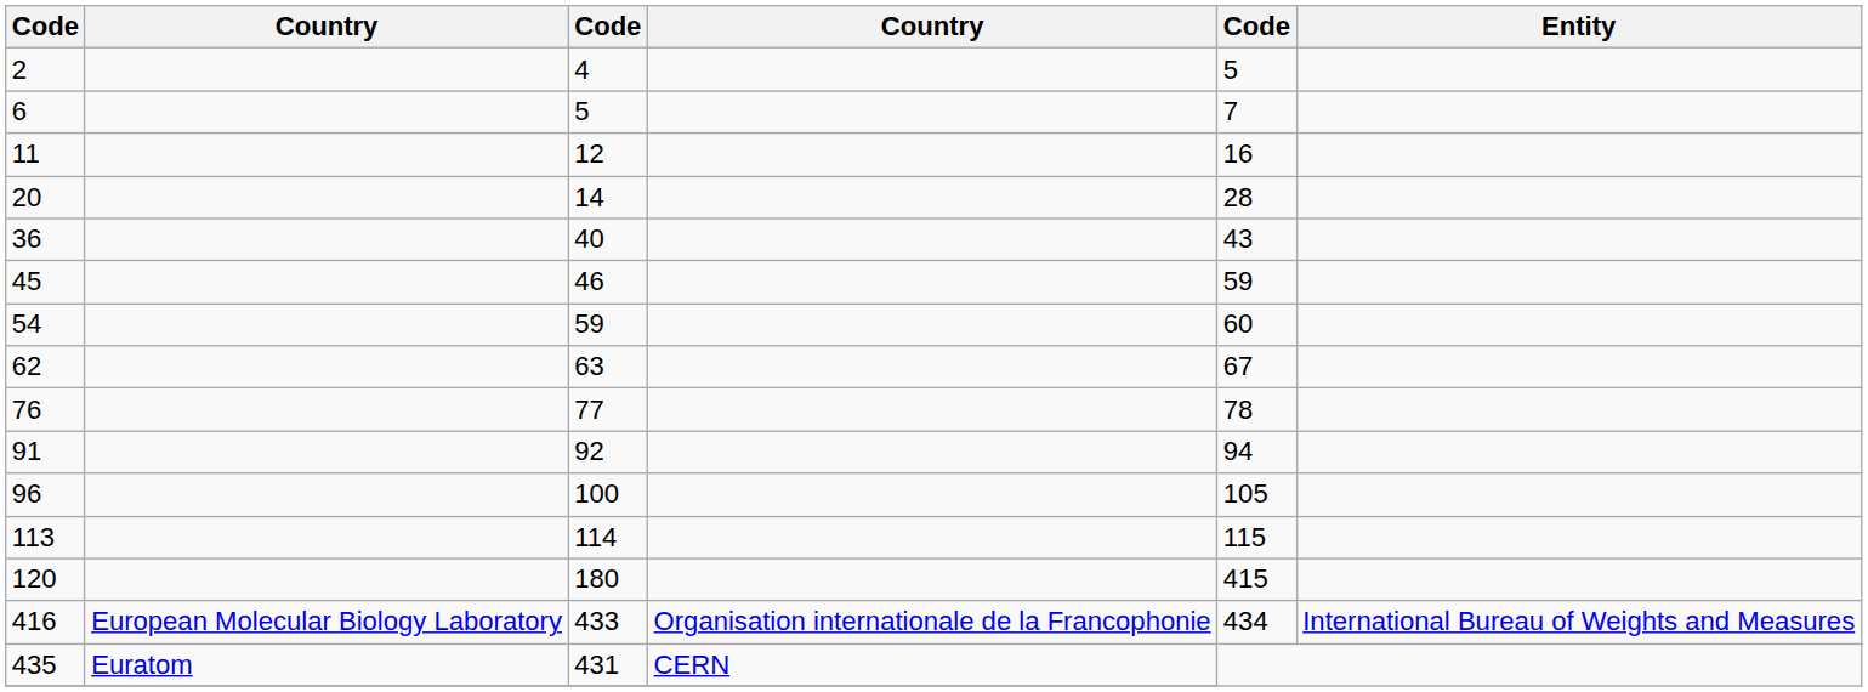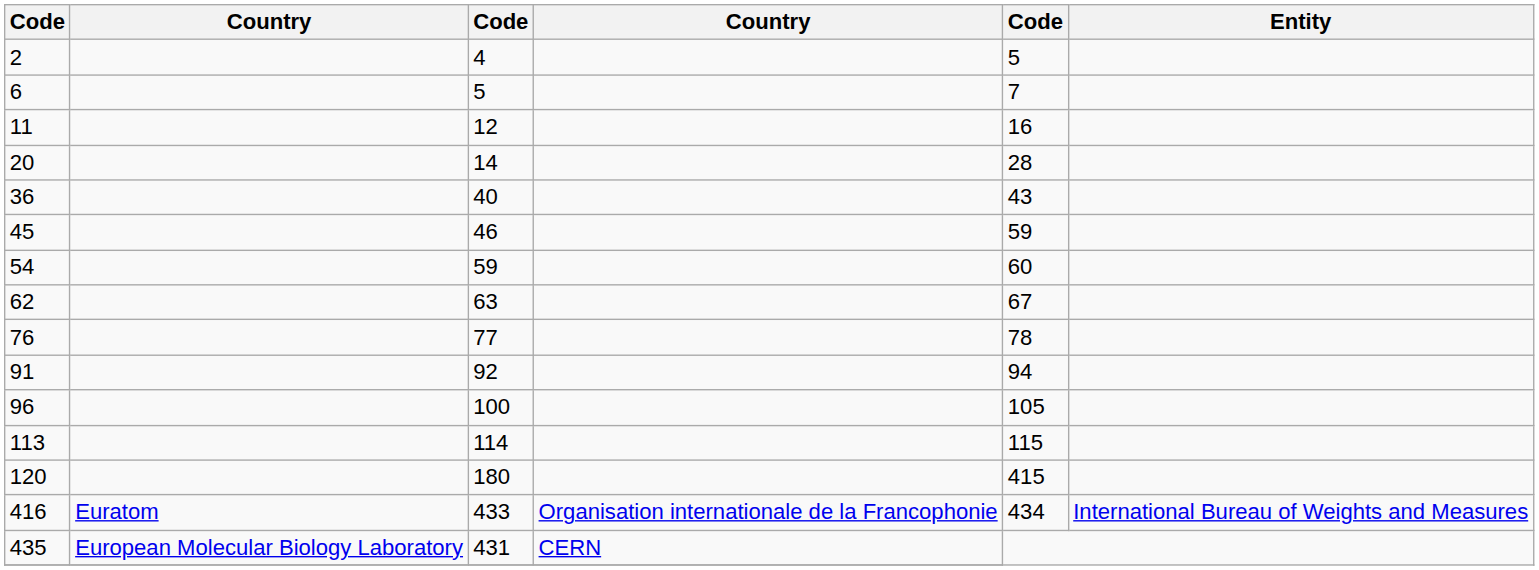416 | column 2: European Molecular Biology Laboratory -> Euratom
435 | column 2: Euratom -> European Molecular Biology Laboratory
